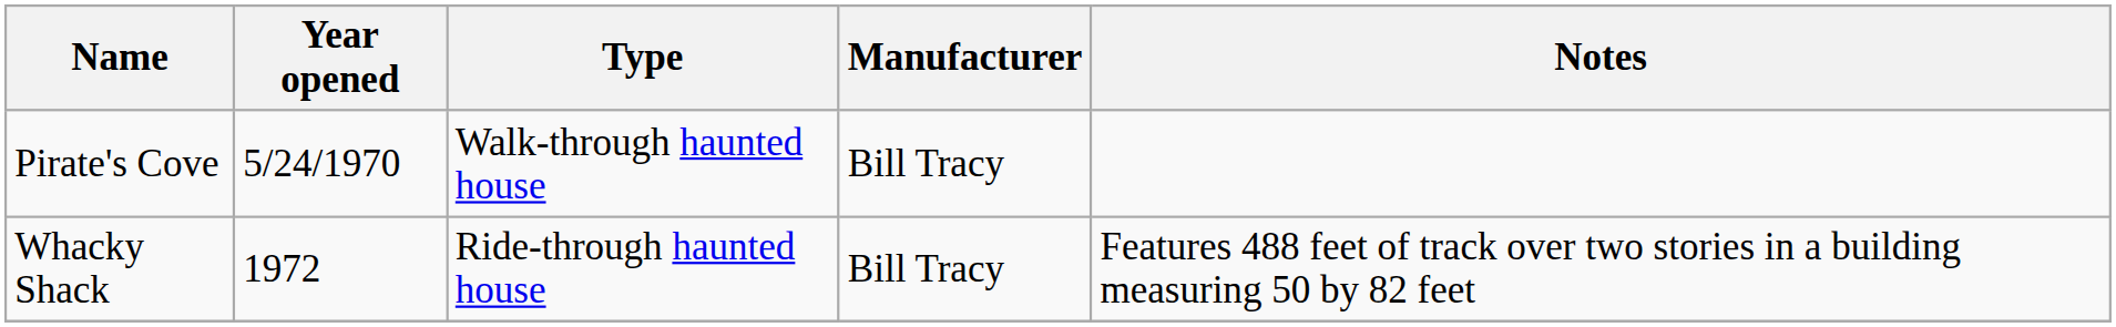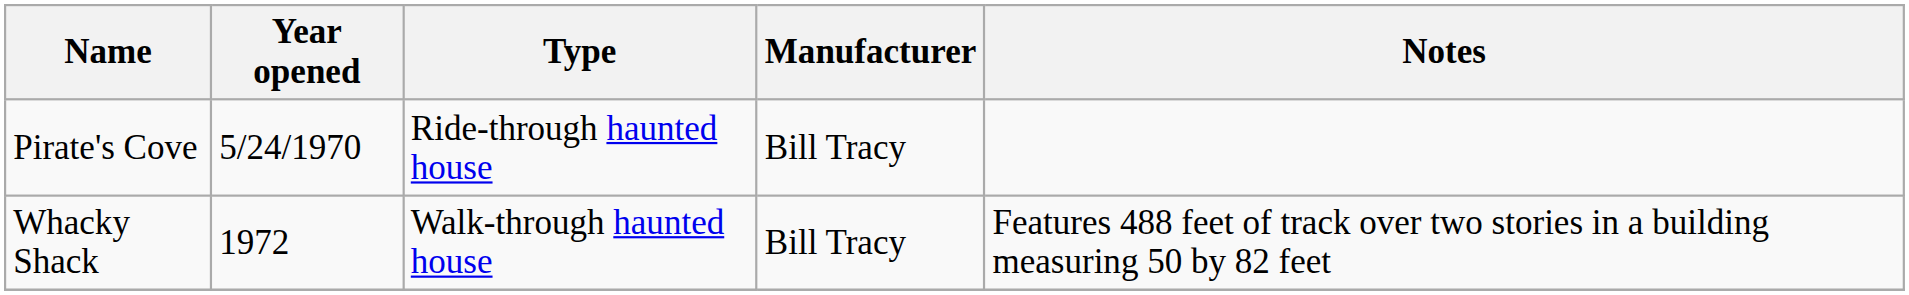Pirate's Cove | Type: Walk-through haunted house -> Ride-through haunted house
Whacky Shack | Type: Ride-through haunted house -> Walk-through haunted house
